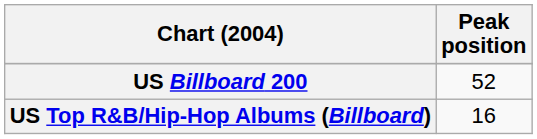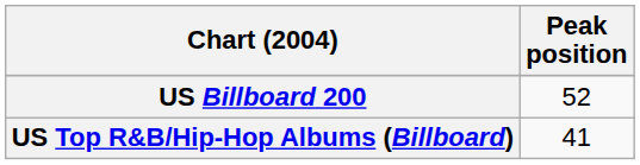US Top R&B/Hip-Hop Albums (Billboard) | Peak position: 16 -> 41
